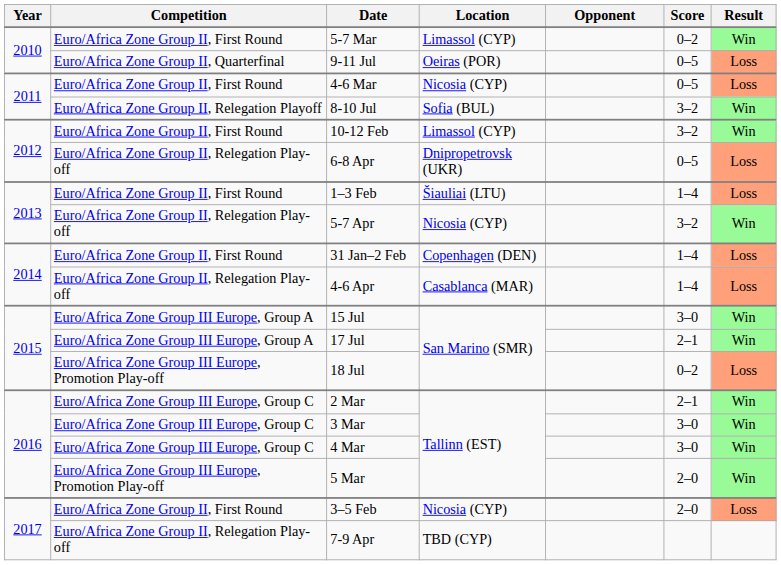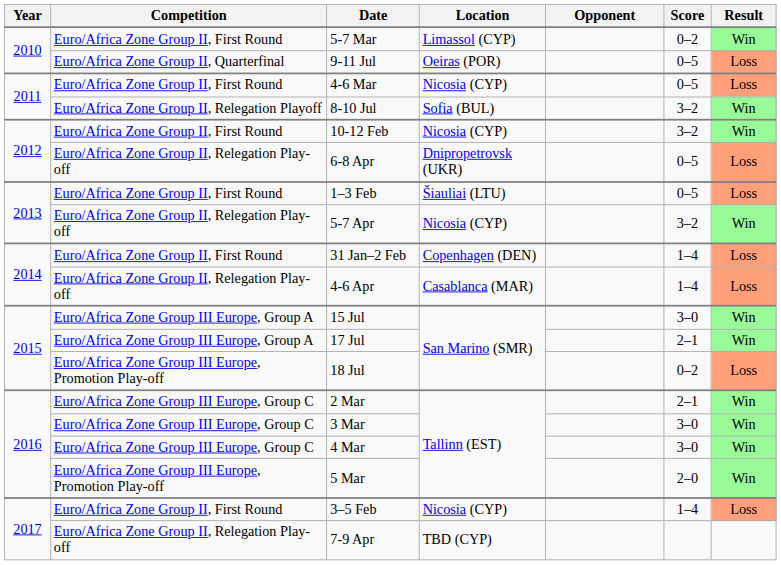10-12 Feb | Location: Limassol (CYP) -> Nicosia (CYP)
1–3 Feb | Score: 1–4 -> 0–5
3–5 Feb | Score: 2–0 -> 1–4
